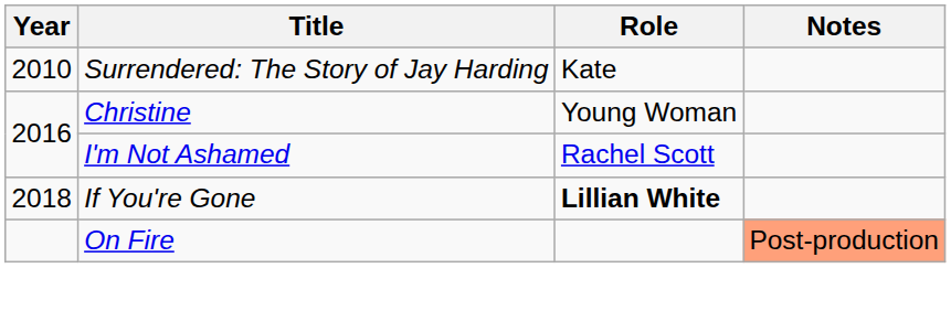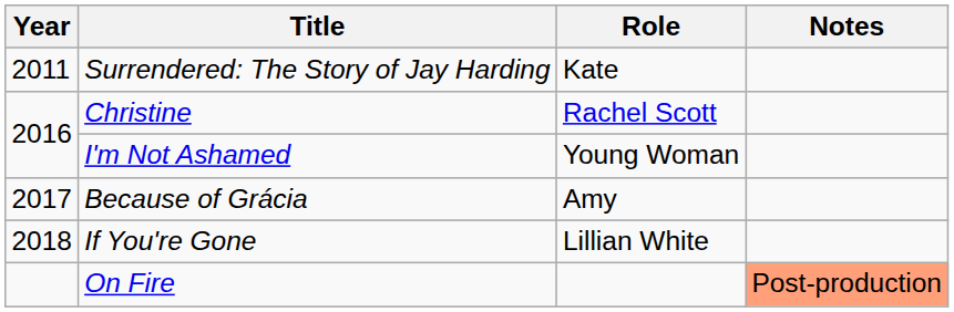Surrendered: The Story of Jay Harding | Year: 2010 -> 2011
Christine | Role: Young Woman -> Rachel Scott
I'm Not Ashamed | Role: Rachel Scott -> Young Woman
+ row: 2017 | Because of Grácia | Amy
If You're Gone | Role: bold -> normal
